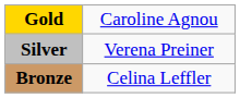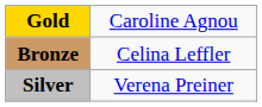rows swapped: Silver <-> Bronze
